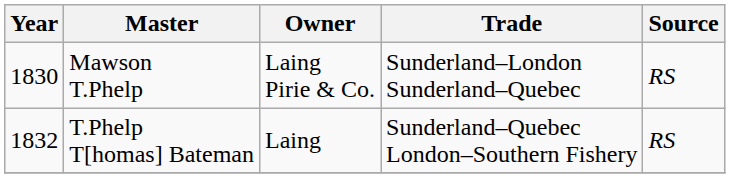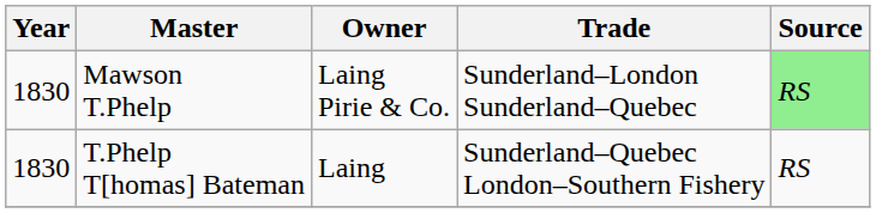Mawson T.Phelp | Source: no background -> lightgreen background
T.Phelp T[homas] Bateman | Year: 1832 -> 1830
